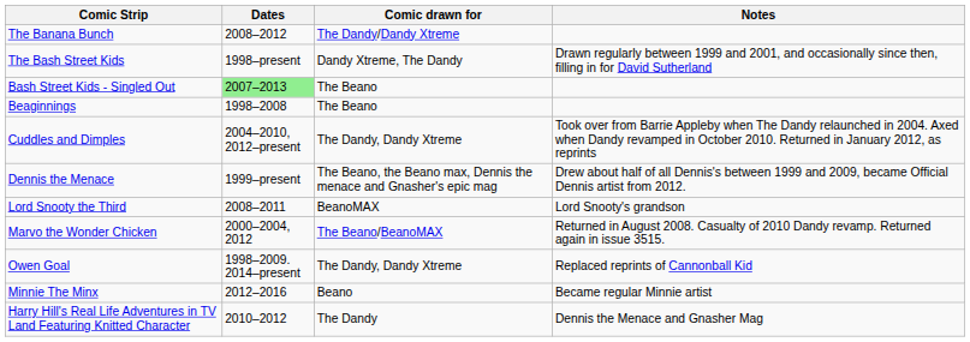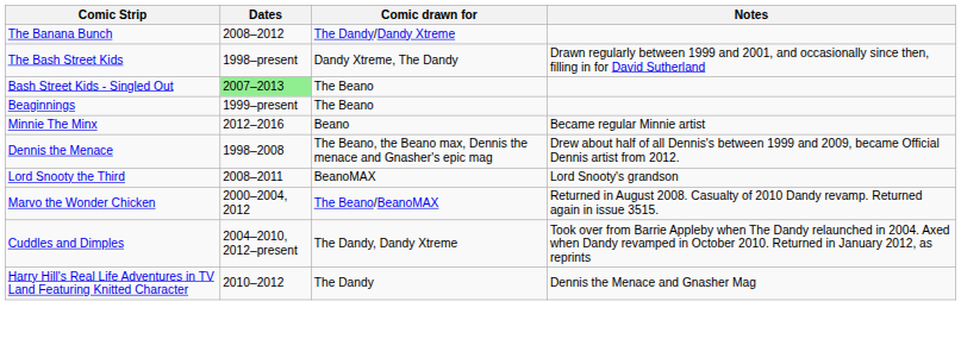Beaginnings | Dates: 1998–2008 -> 1999–present
rows swapped: Cuddles and Dimples <-> Minnie The Minx
Dennis the Menace | Dates: 1999–present -> 1998–2008
- row: Owen Goal | 1998–2009. 2014–present | The Dandy, Dandy Xtreme | Replaced reprints of Cannonball Kid
